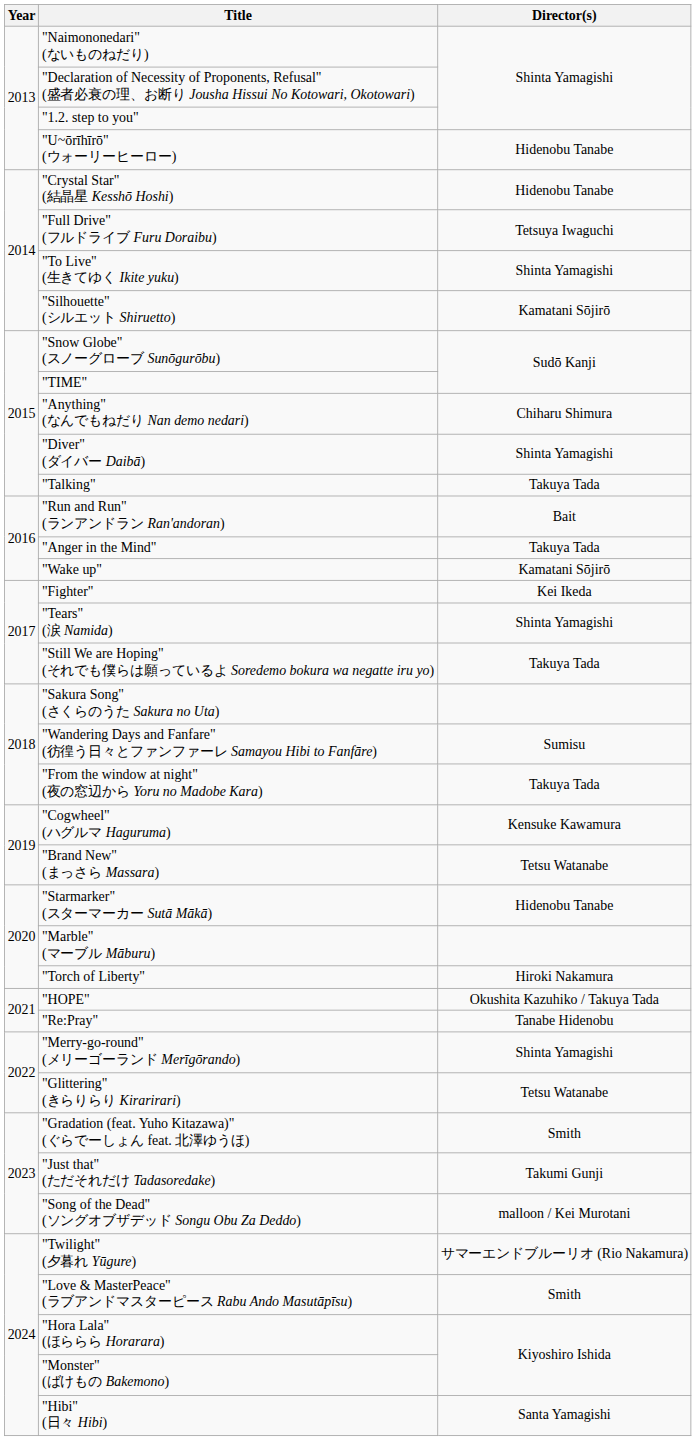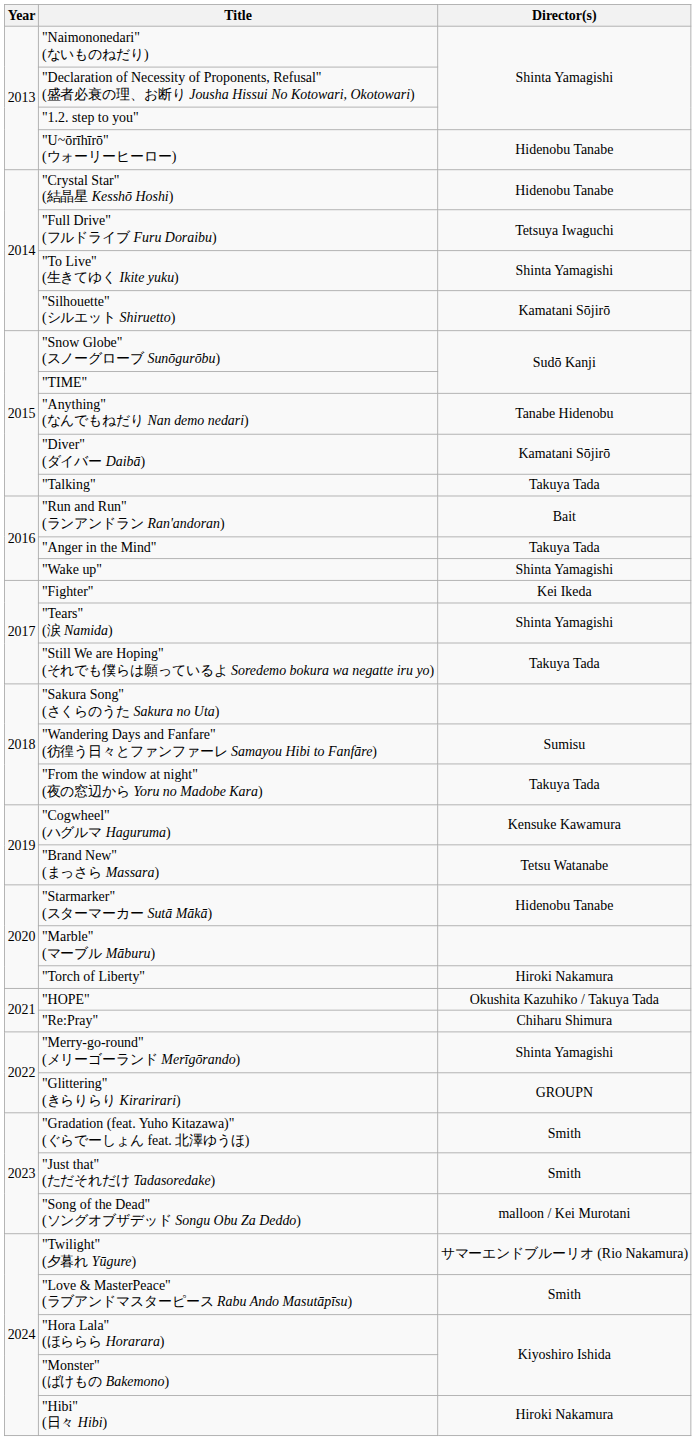"Anything" (なんでもねだり Nan demo nedari) | Director(s): Chiharu Shimura -> Tanabe Hidenobu
"Diver" (ダイバー Daibā) | Director(s): Shinta Yamagishi -> Kamatani Sōjirō
"Wake up" | Director(s): Kamatani Sōjirō -> Shinta Yamagishi
"Re:Pray" | Director(s): Tanabe Hidenobu -> Chiharu Shimura
"Glittering" (きらりらり Kirarirari) | Director(s): Tetsu Watanabe -> GROUPN
"Just that" (ただそれだけ Tadasoredake) | Director(s): Takumi Gunji -> Smith
"Hibi" (日々 Hibi) | Director(s): Santa Yamagishi -> Hiroki Nakamura
